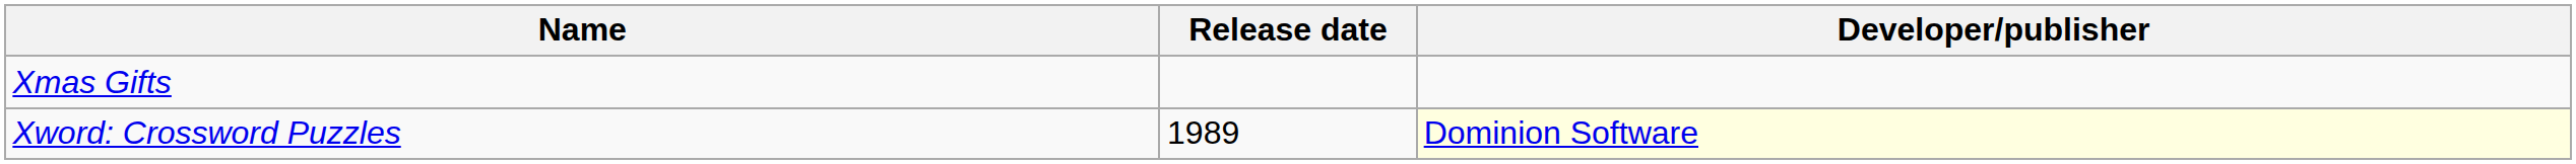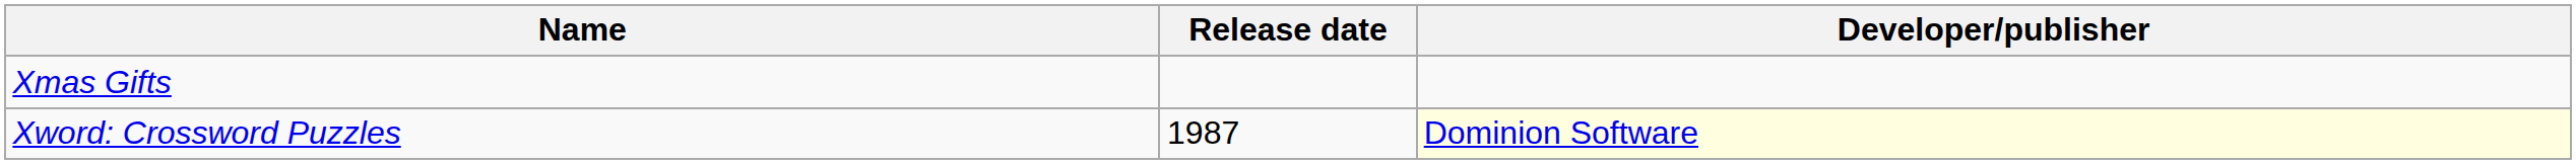Xword: Crossword Puzzles | Release date: 1989 -> 1987
